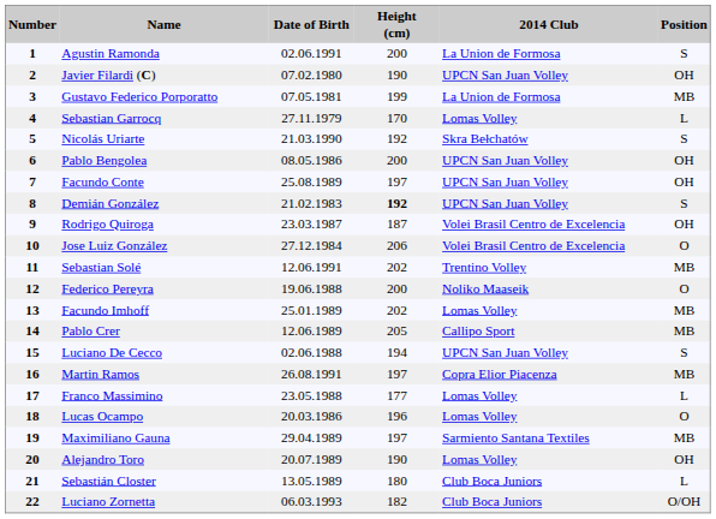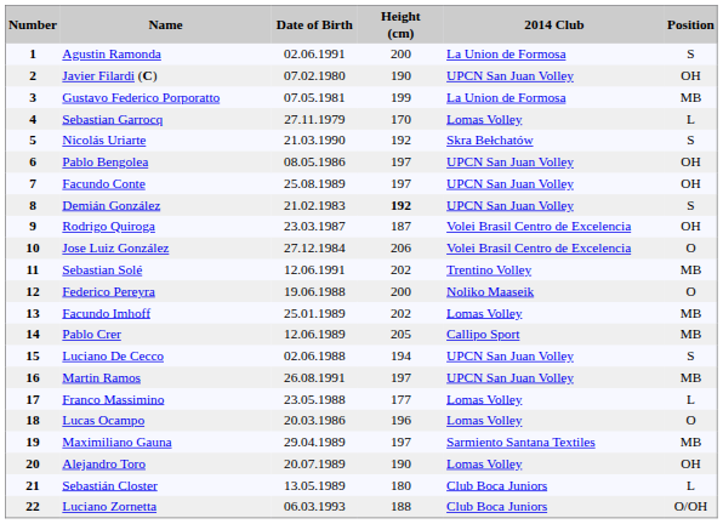Pablo Bengolea | Height (cm): 200 -> 197
Martin Ramos | 2014 Club: Copra Elior Piacenza -> UPCN San Juan Volley
Luciano Zornetta | Height (cm): 182 -> 188
